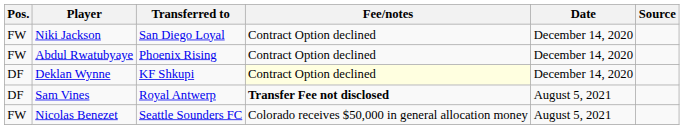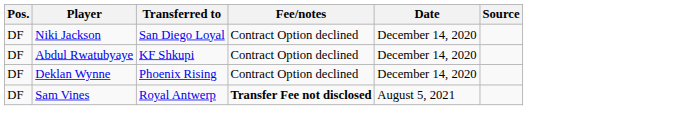Niki Jackson | Pos.: FW -> DF
Abdul Rwatubyaye | Pos.: FW -> DF
Abdul Rwatubyaye | Transferred to: Phoenix Rising -> KF Shkupi
Deklan Wynne | Transferred to: KF Shkupi -> Phoenix Rising
Deklan Wynne | Fee/notes: lightyellow background -> no background
- row: FW | Nicolas Benezet | Seattle Sounders FC | Colorado receives $50,000 in general allocation money | August 5, 2021
